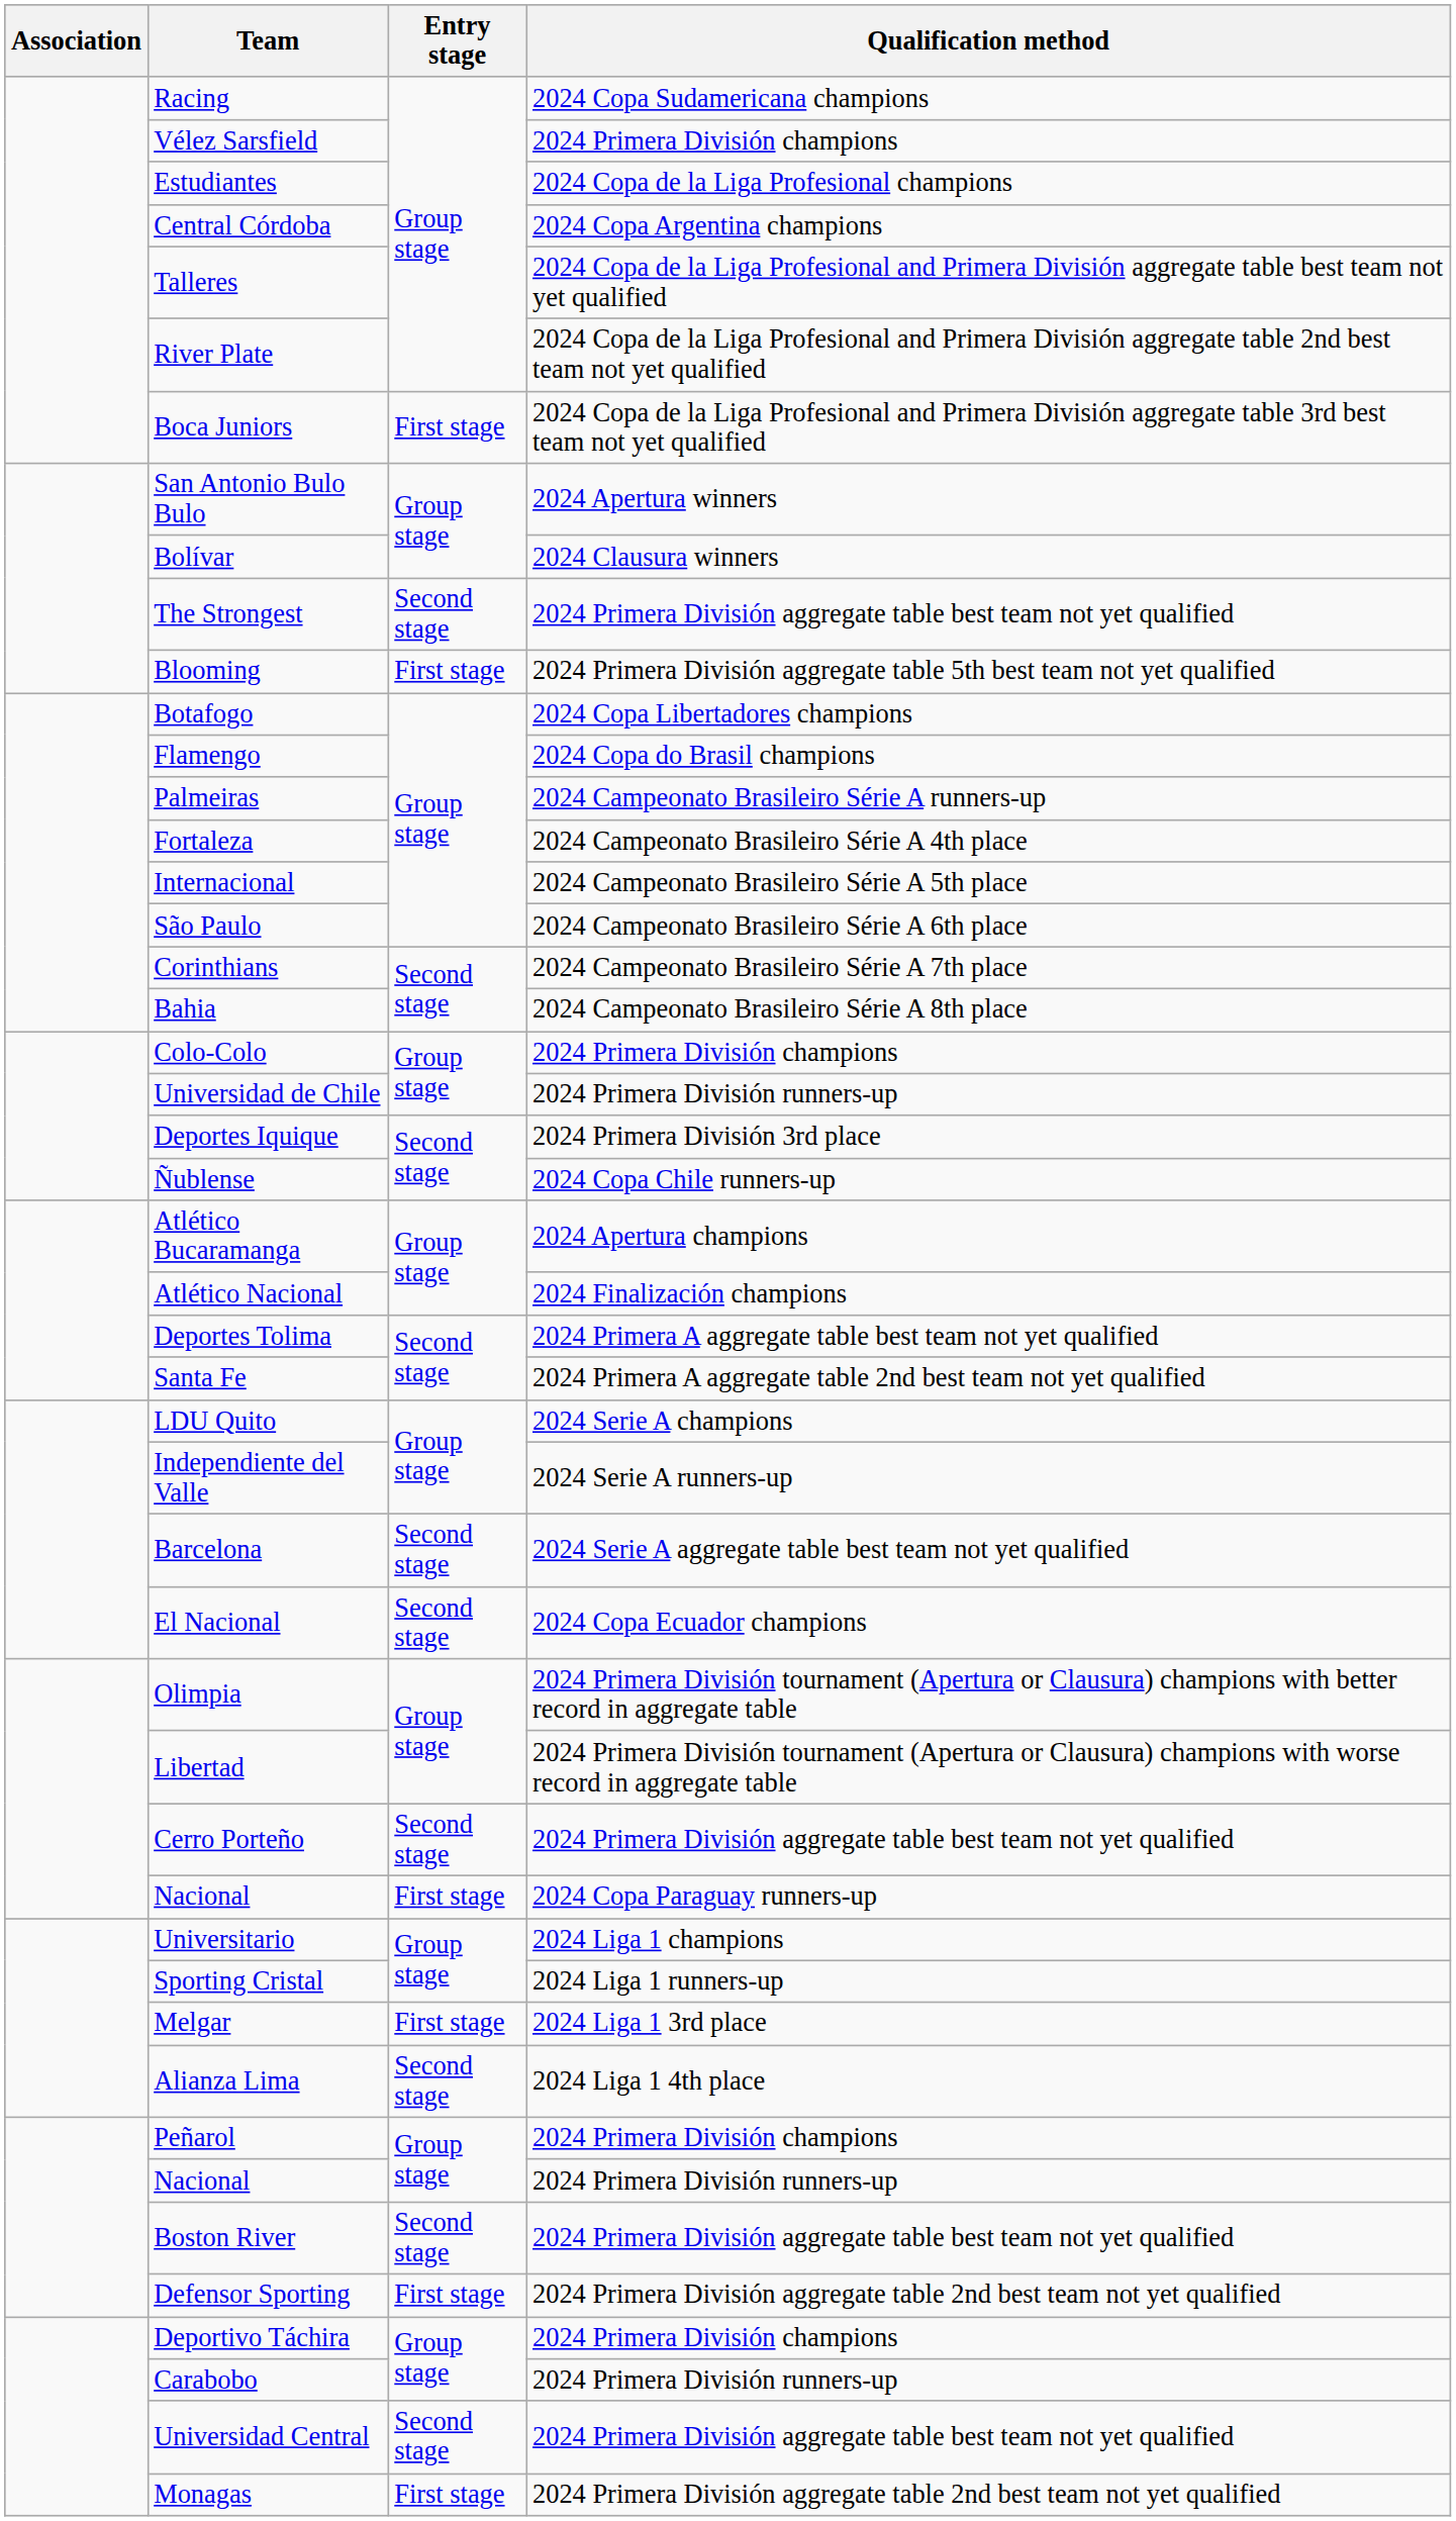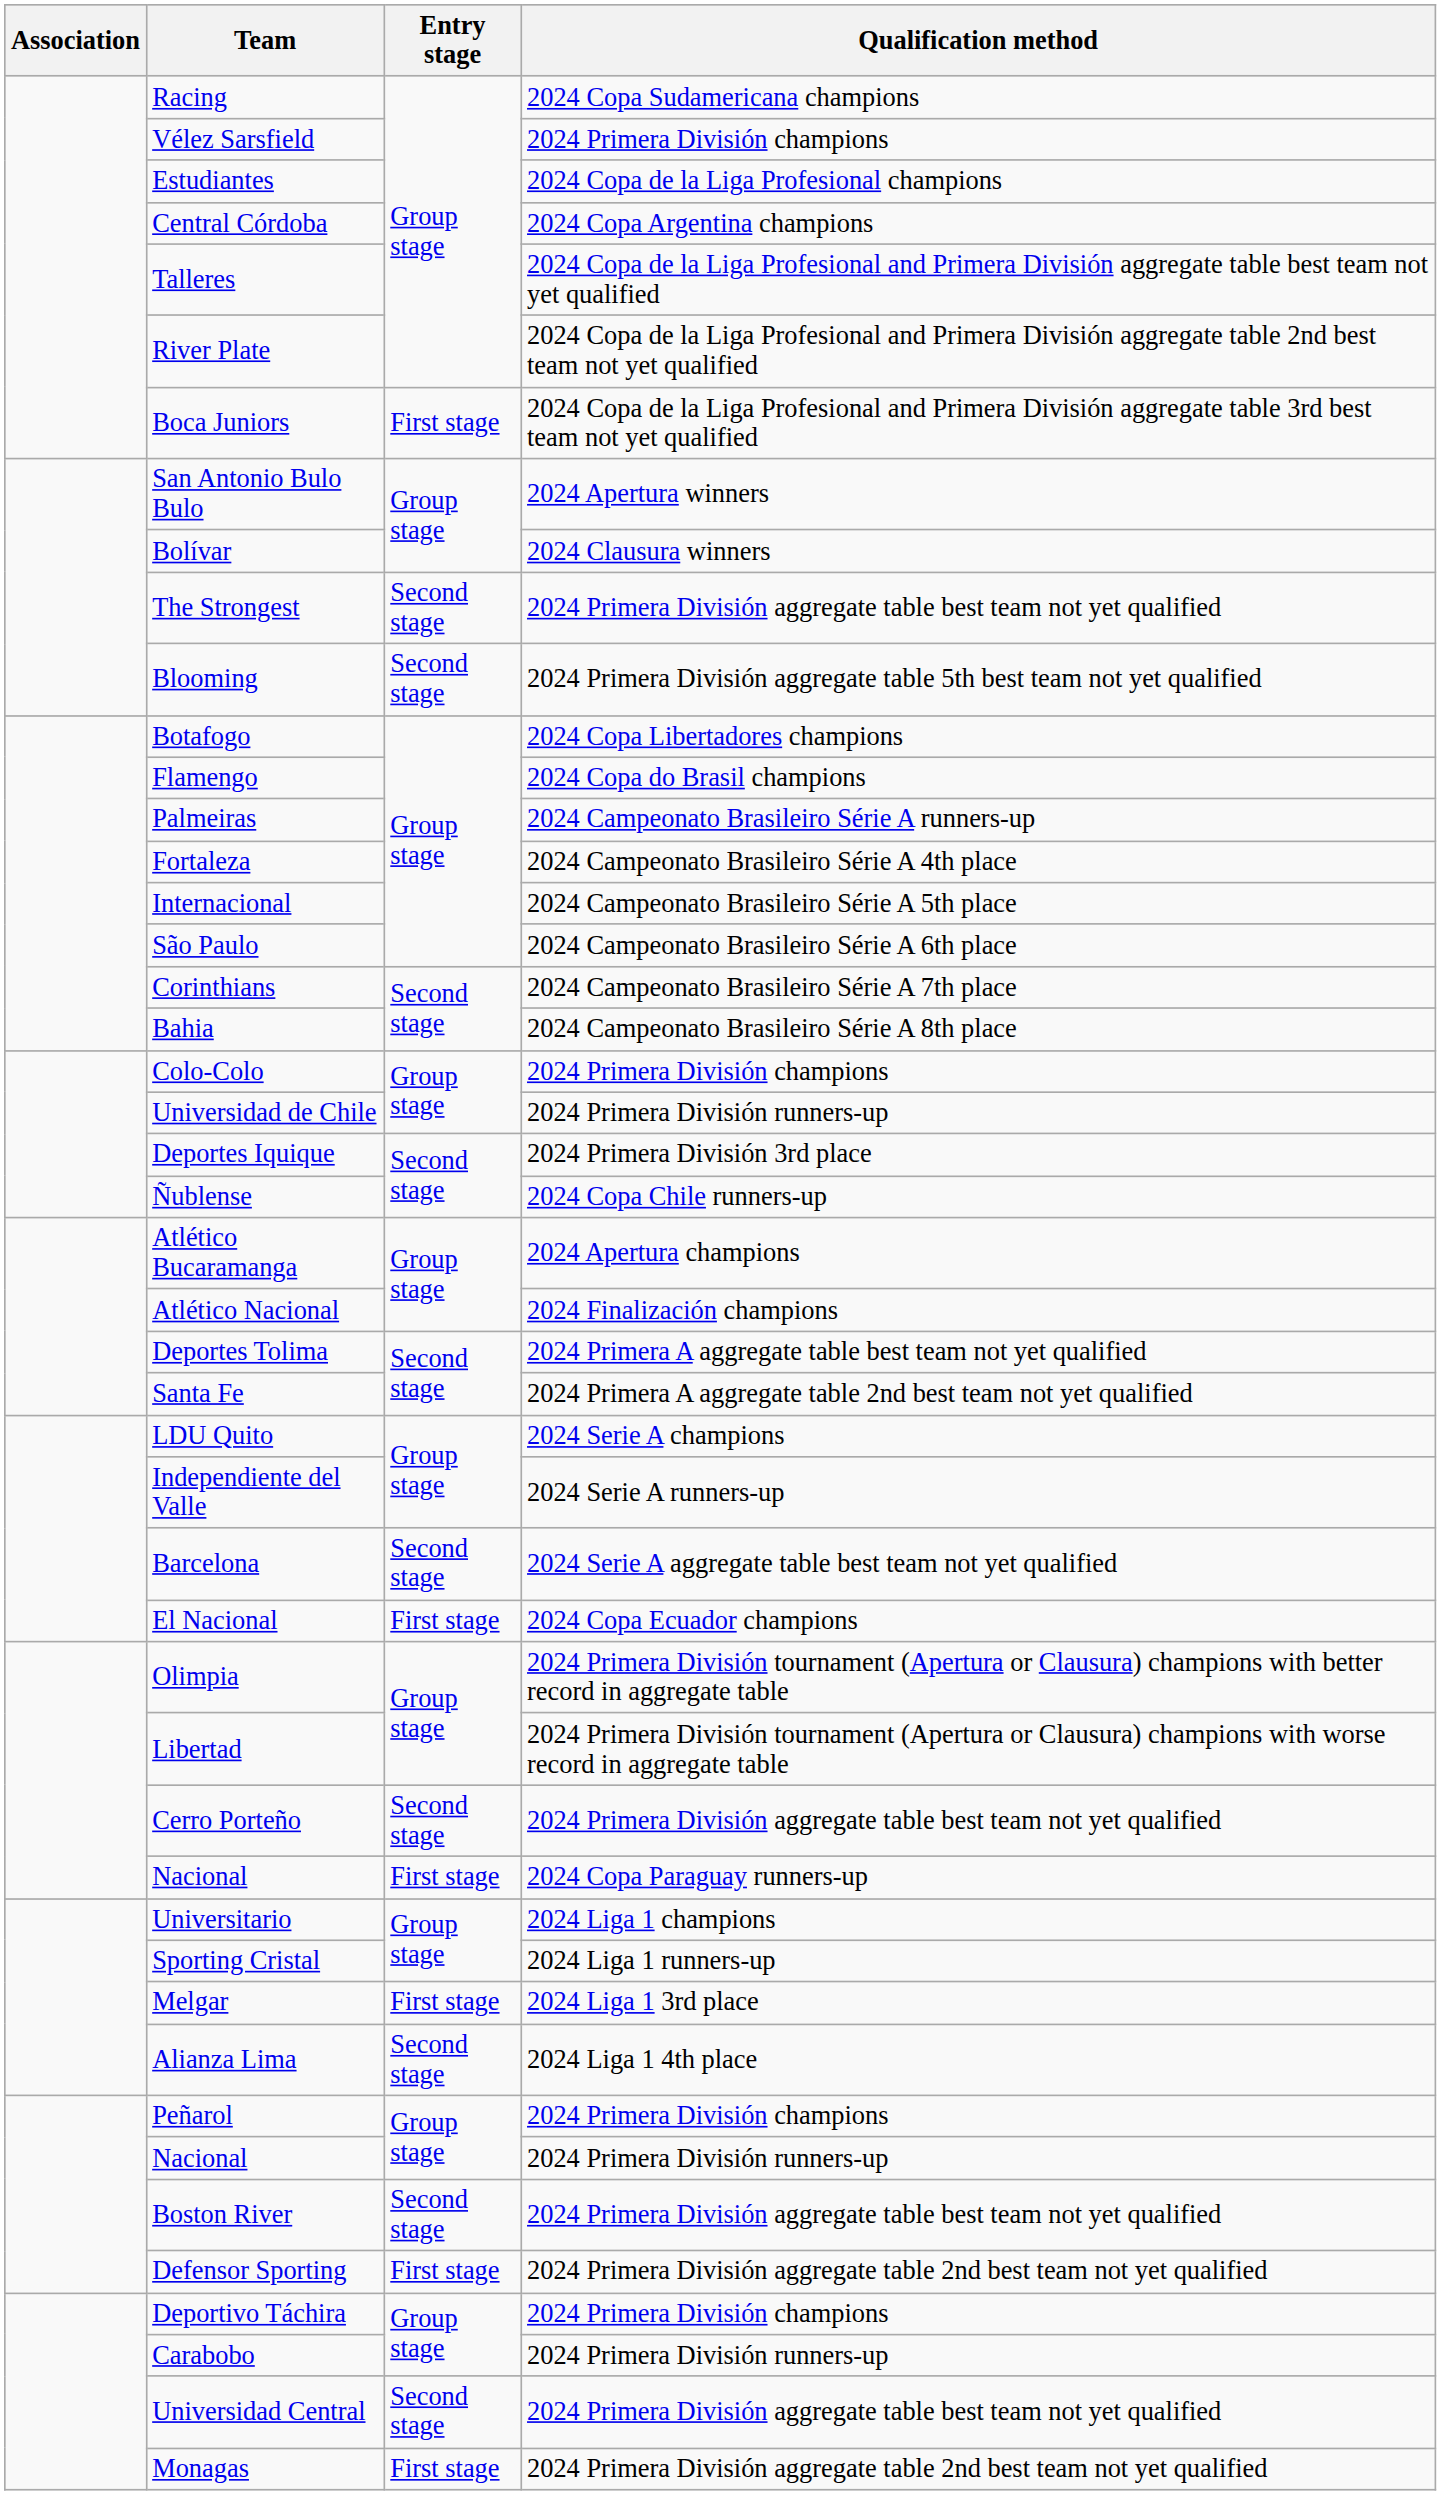Blooming | Entry stage: First stage -> Second stage
El Nacional | Entry stage: Second stage -> First stage
